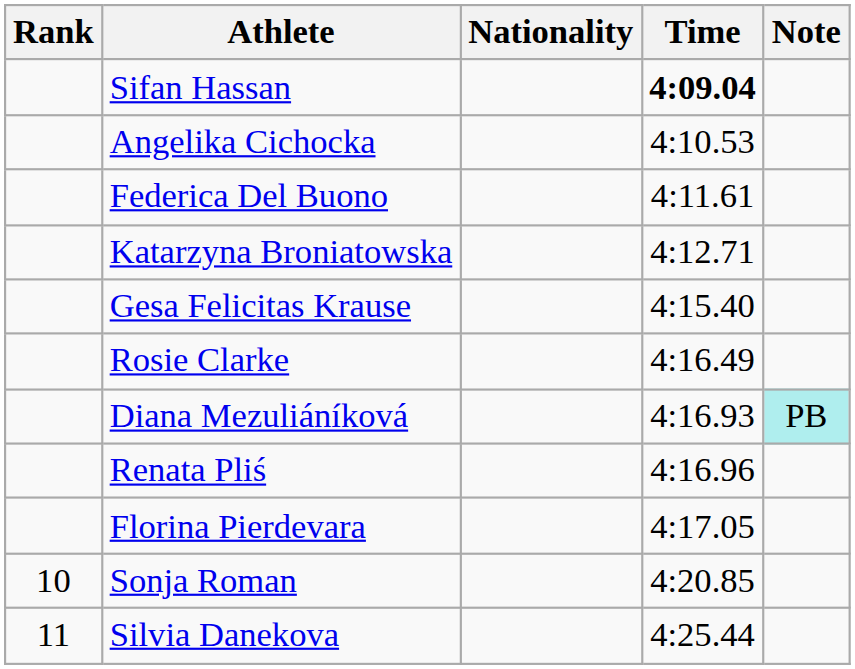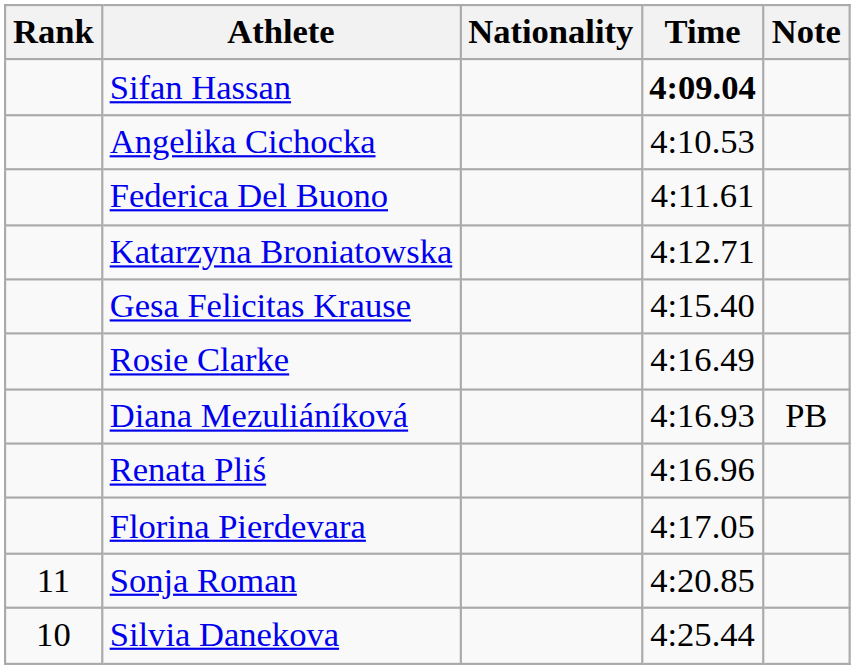Diana Mezuliáníková | Note: paleturquoise background -> no background
Sonja Roman | Rank: 10 -> 11
Silvia Danekova | Rank: 11 -> 10
